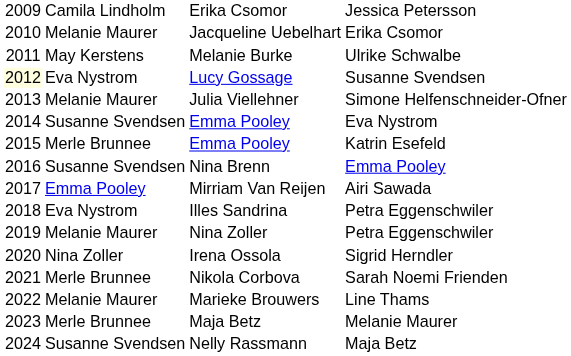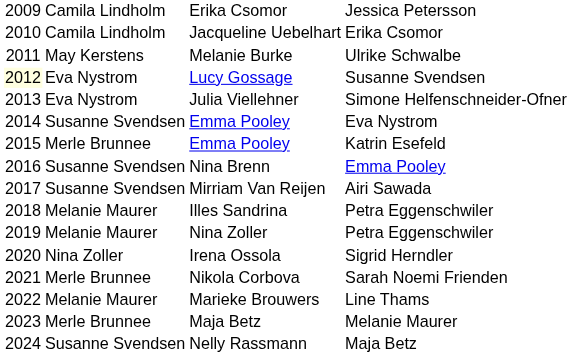Jacqueline Uebelhart | column 2: Melanie Maurer -> Camila Lindholm
Julia Viellehner | column 2: Melanie Maurer -> Eva Nystrom
Mirriam Van Reijen | column 2: Emma Pooley -> Susanne Svendsen
Illes Sandrina | column 2: Eva Nystrom -> Melanie Maurer
